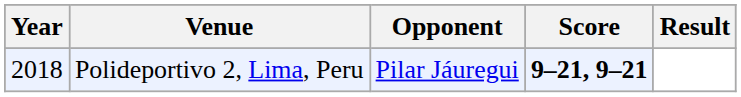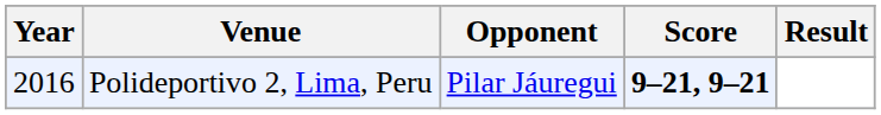Polideportivo 2, Lima, Peru | Year: 2018 -> 2016
